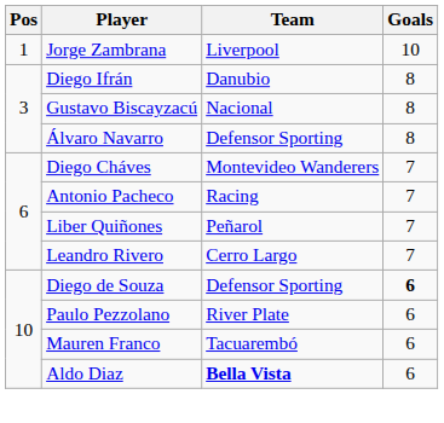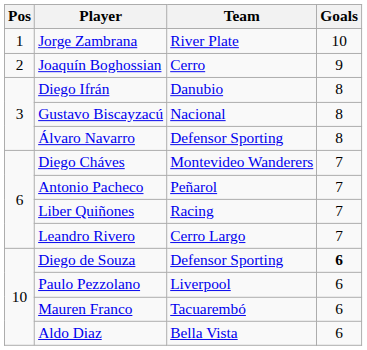Jorge Zambrana | Team: Liverpool -> River Plate
+ row: 2 | Joaquín Boghossian | Cerro | 9
Antonio Pacheco | Team: Racing -> Peñarol
Liber Quiñones | Team: Peñarol -> Racing
Paulo Pezzolano | Team: River Plate -> Liverpool
Aldo Diaz | Team: bold -> normal
